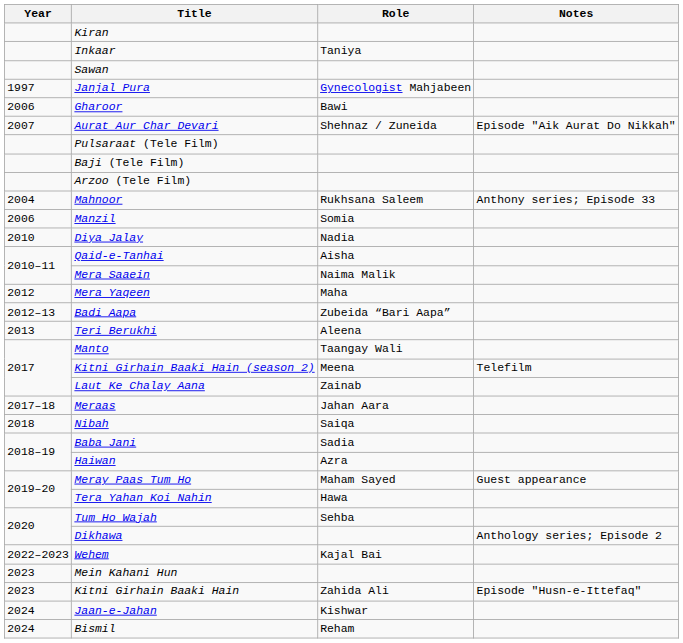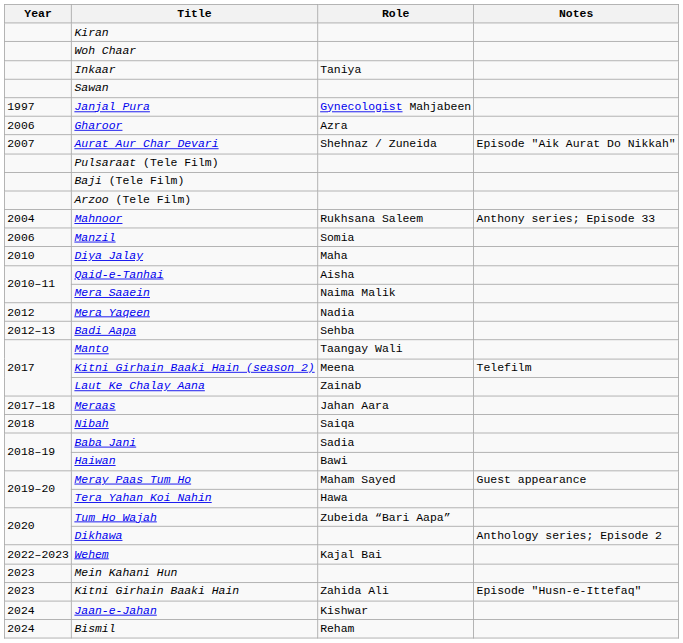+ row: Woh Chaar
Gharoor | Role: Bawi -> Azra
Diya Jalay | Role: Nadia -> Maha
Mera Yaqeen | Role: Maha -> Nadia
Badi Aapa | Role: Zubeida “Bari Aapa” -> Sehba
- row: 2013 | Teri Berukhi | Aleena
Haiwan | Role: Azra -> Bawi
Tum Ho Wajah | Role: Sehba -> Zubeida “Bari Aapa”
